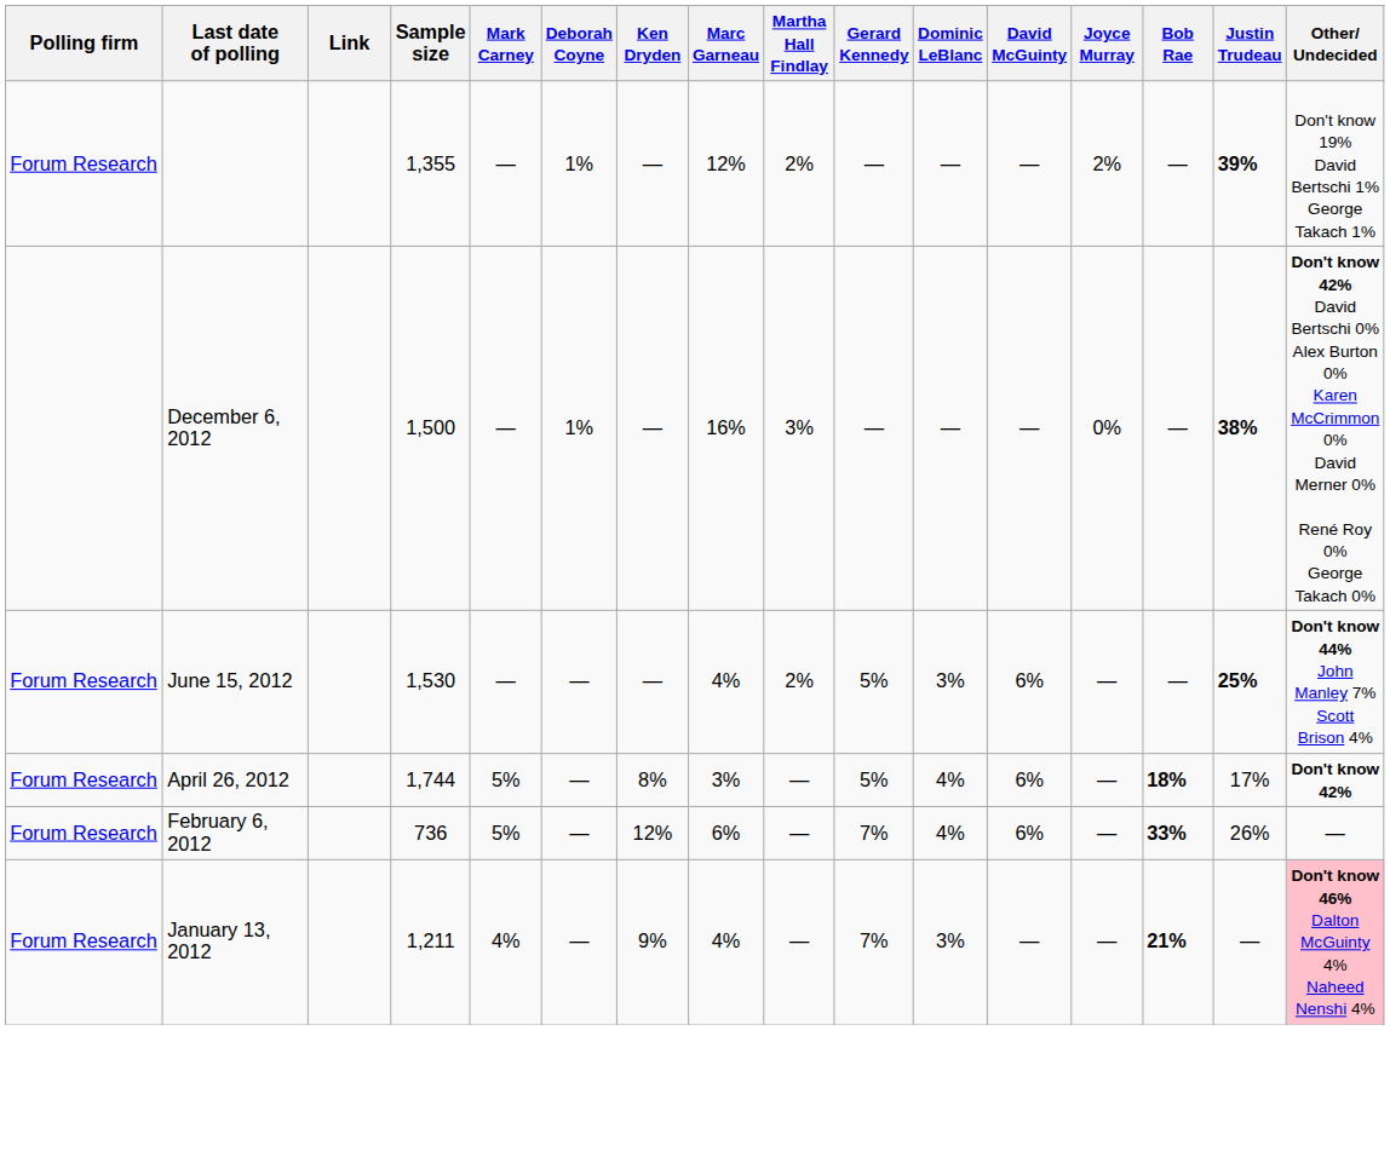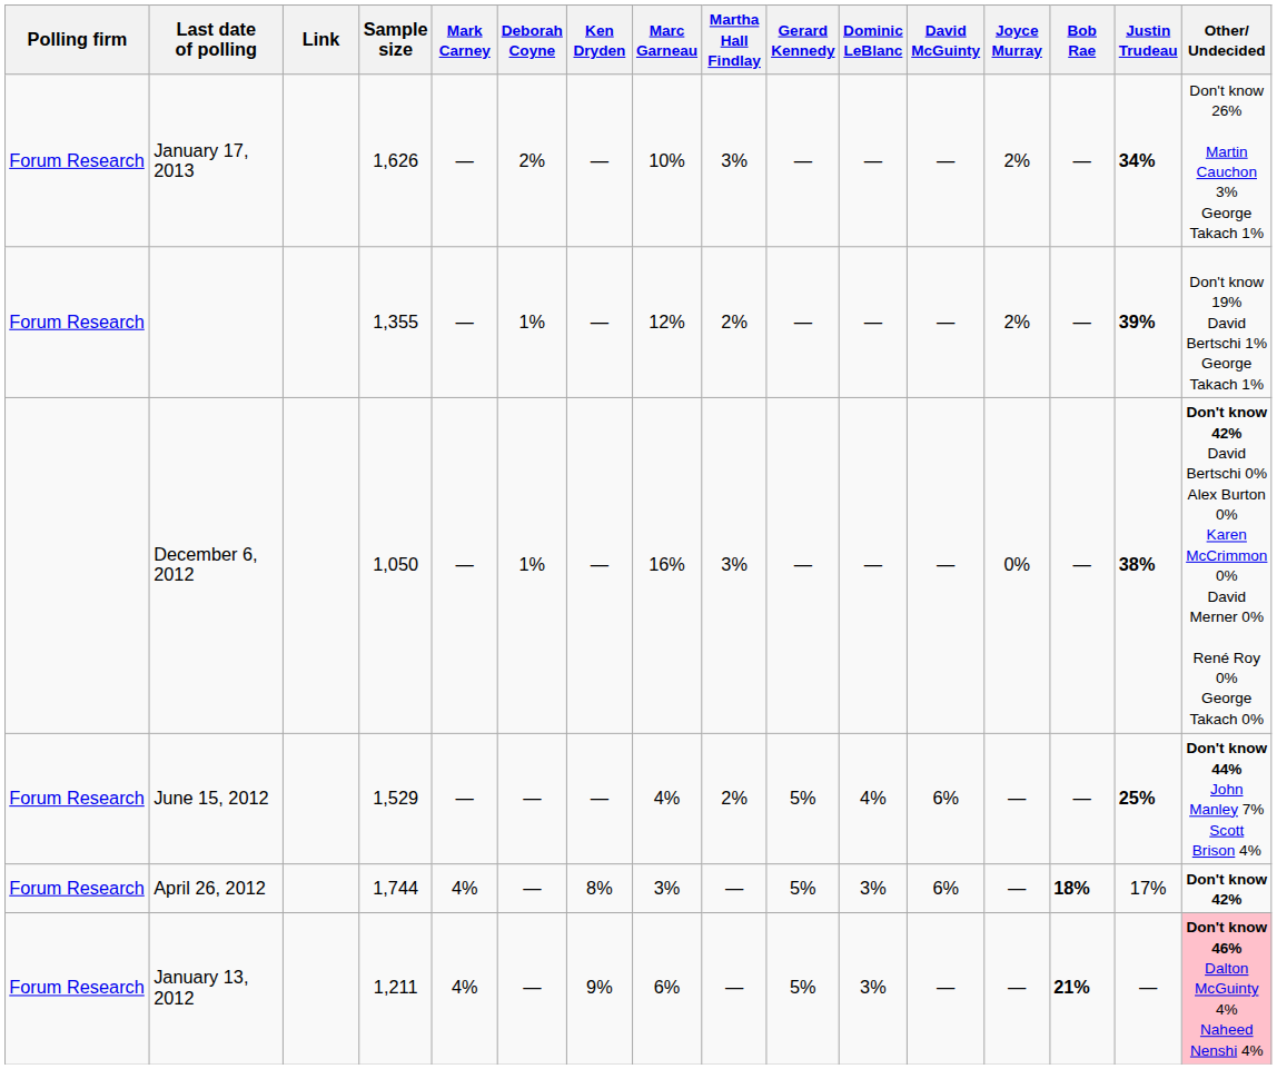+ row: Forum Research | January 17, 2013 | 1,626 | — | 2% | — | 10% | 3% | — | — | — | 2% | — | 34% | Don't know 26% Martin Cauchon 3% George Takach 1%
December 6, 2012 | Sample size: 1,500 -> 1,050
June 15, 2012 | Sample size: 1,530 -> 1,529
June 15, 2012 | Dominic LeBlanc: 3% -> 4%
April 26, 2012 | Mark Carney: 5% -> 4%
April 26, 2012 | Dominic LeBlanc: 4% -> 3%
- row: Forum Research | February 6, 2012 | 736 | 5% | — | 12% | 6% | — | 7% | 4% | 6% | — | 33% | 26% | —
January 13, 2012 | Marc Garneau: 4% -> 6%
January 13, 2012 | Gerard Kennedy: 7% -> 5%
